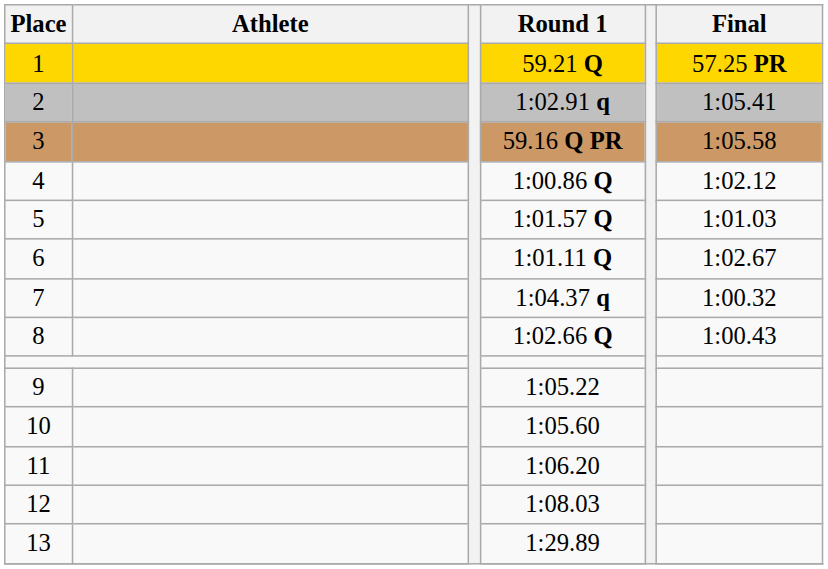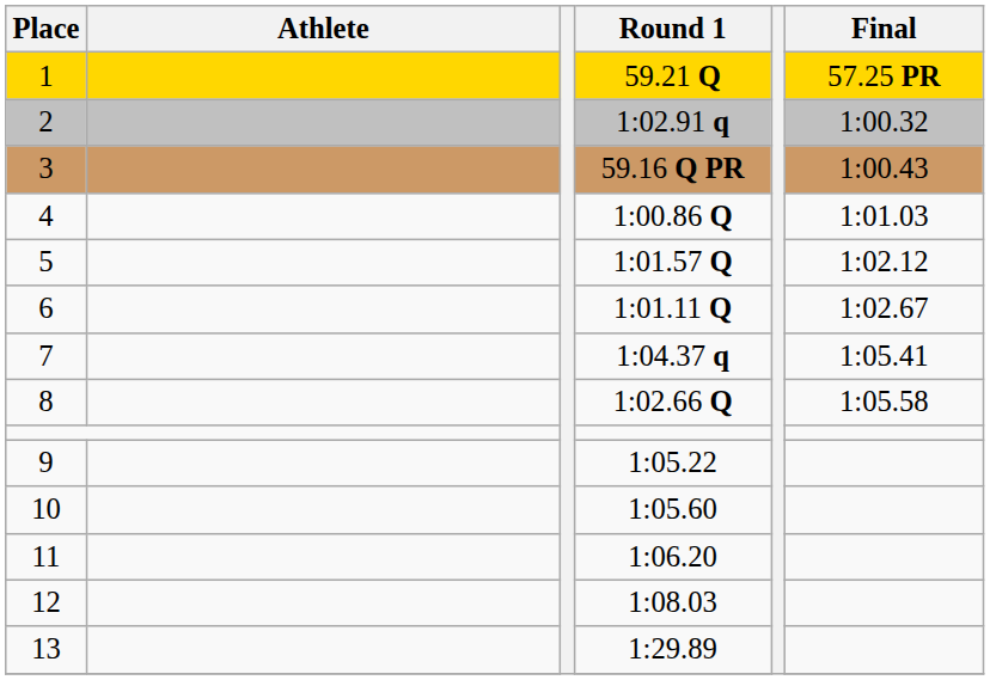2 | Final: 1:05.41 -> 1:00.32
3 | Final: 1:05.58 -> 1:00.43
4 | Final: 1:02.12 -> 1:01.03
5 | Final: 1:01.03 -> 1:02.12
7 | Final: 1:00.32 -> 1:05.41
8 | Final: 1:00.43 -> 1:05.58
